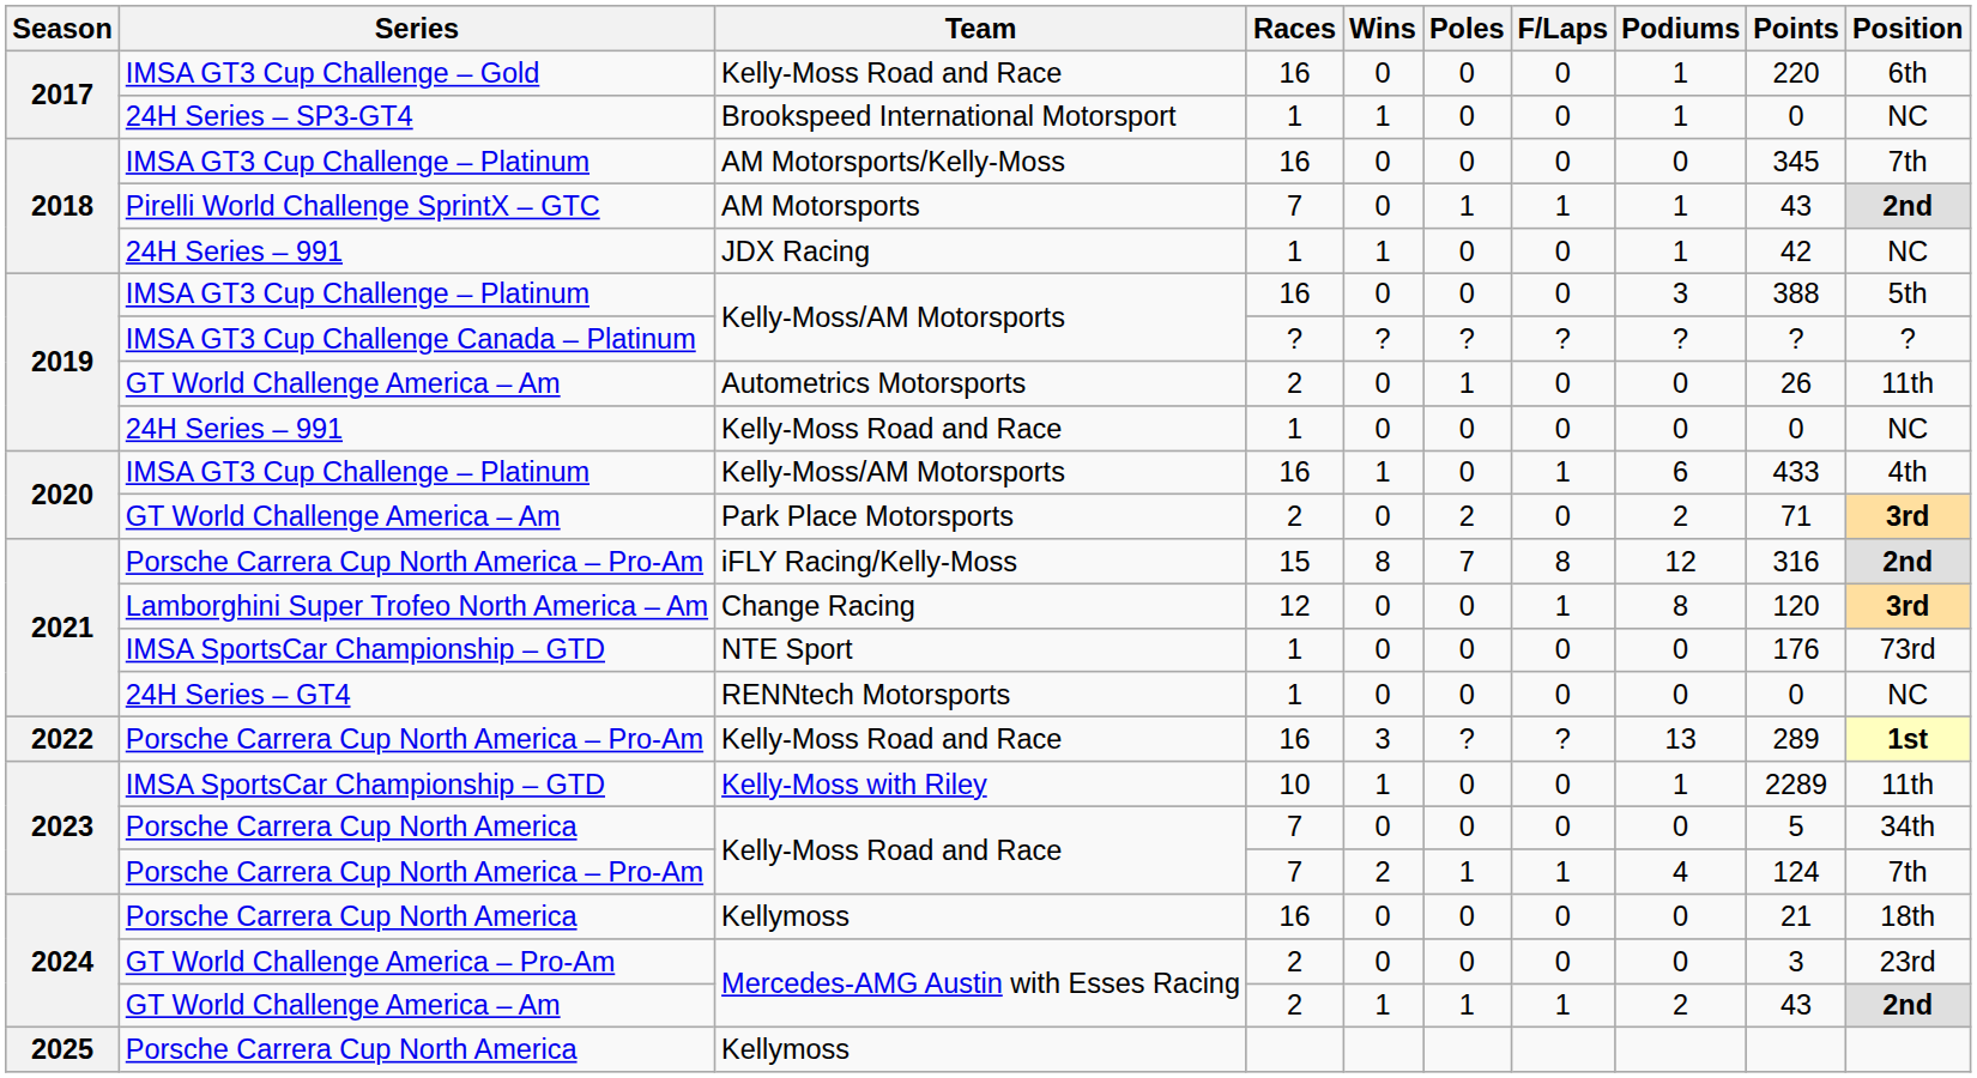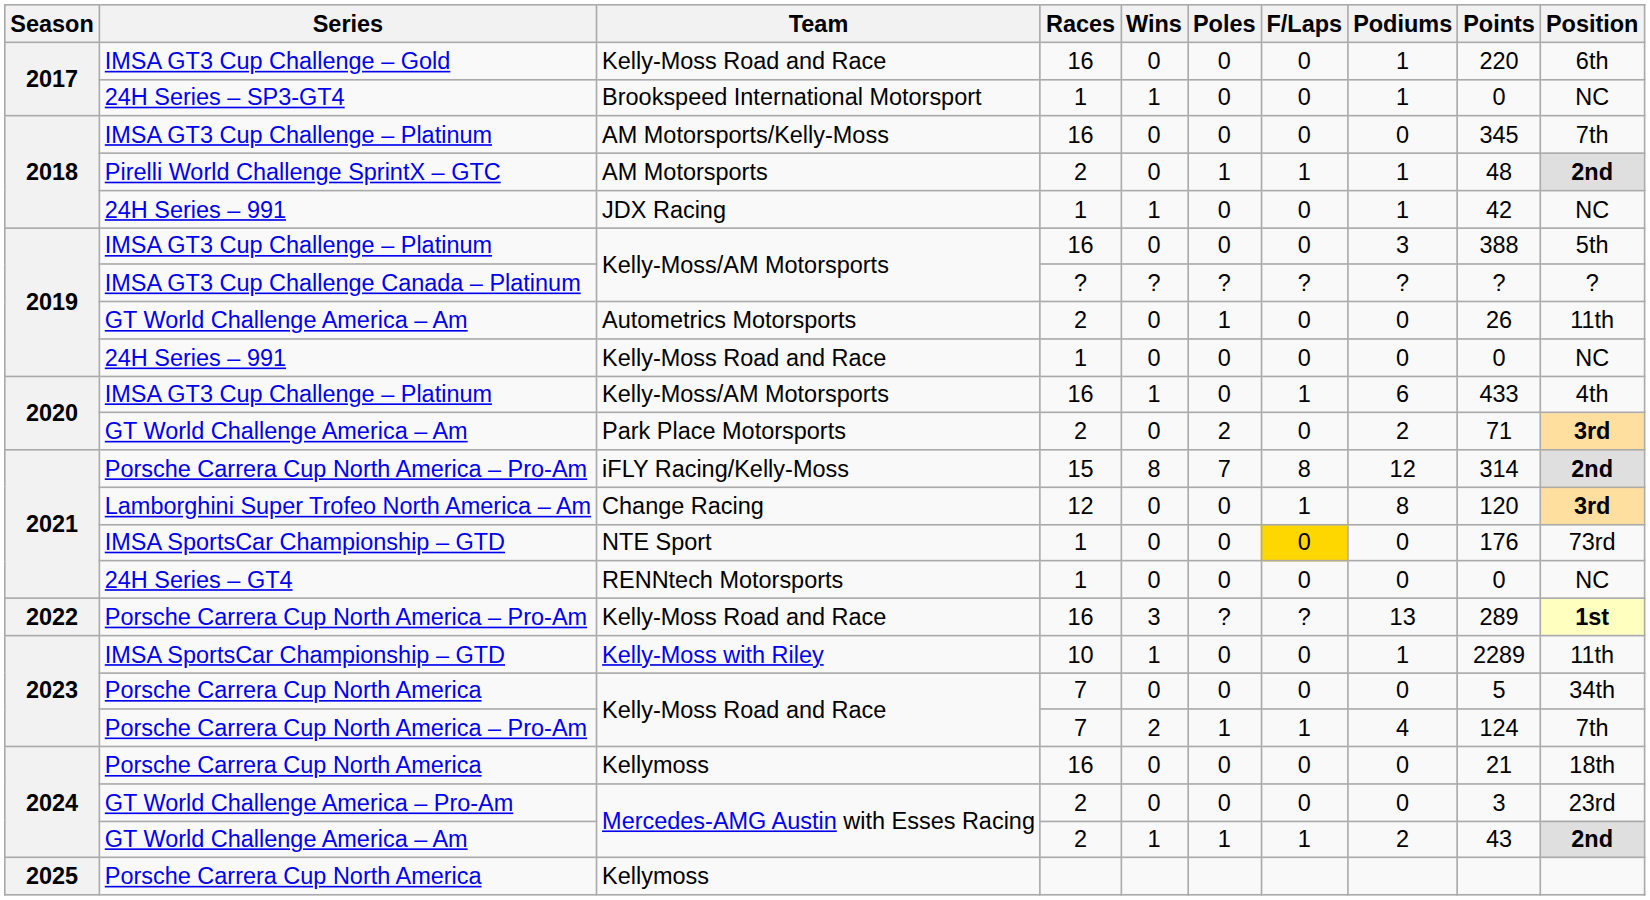AM Motorsports | Races: 7 -> 2
AM Motorsports | Points: 43 -> 48
iFLY Racing/Kelly-Moss | Points: 316 -> 314
NTE Sport | F/Laps: no background -> gold background
